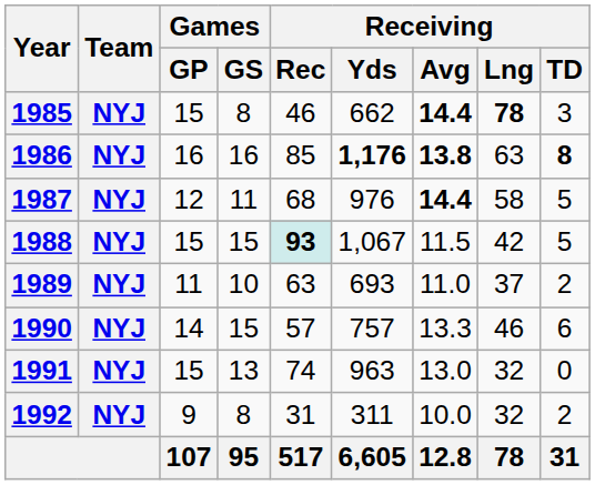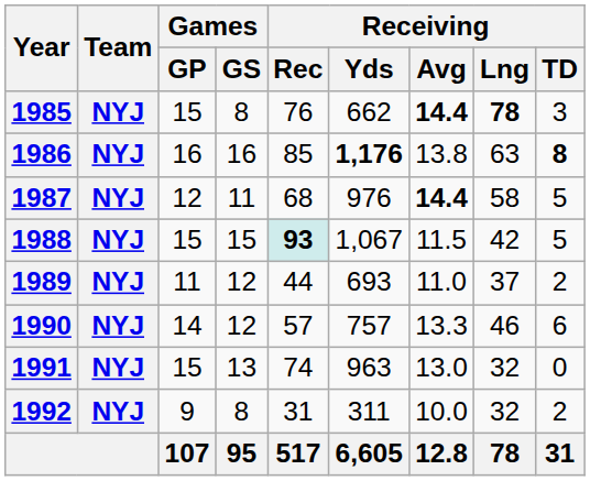1985 | Receiving / Rec: 46 -> 76
1986 | Receiving / Avg: bold -> normal
1989 | Games / GS: 10 -> 12
1989 | Receiving / Rec: 63 -> 44
1990 | Games / GS: 15 -> 12
